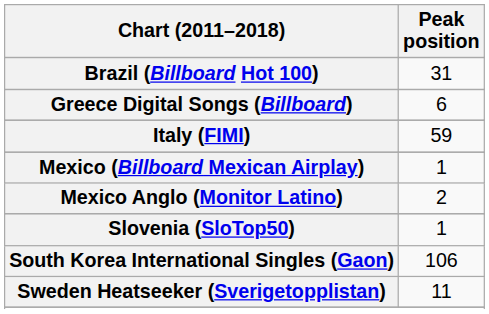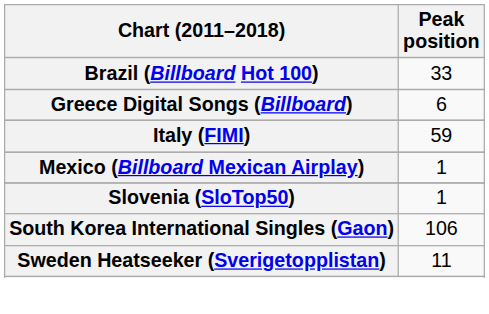Brazil (Billboard Hot 100) | Peak position: 31 -> 33
- row: Mexico Anglo (Monitor Latino) | 2
